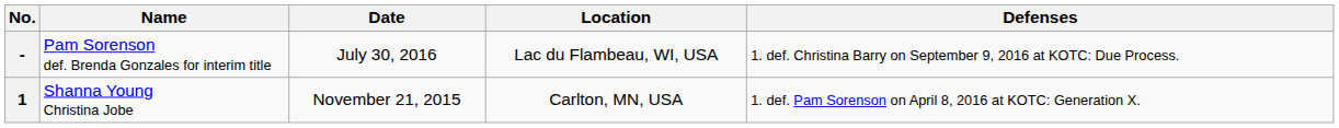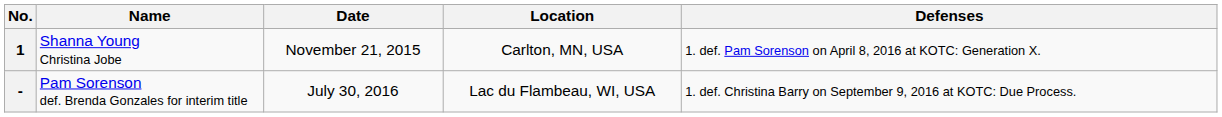rows swapped: 1 <-> -
